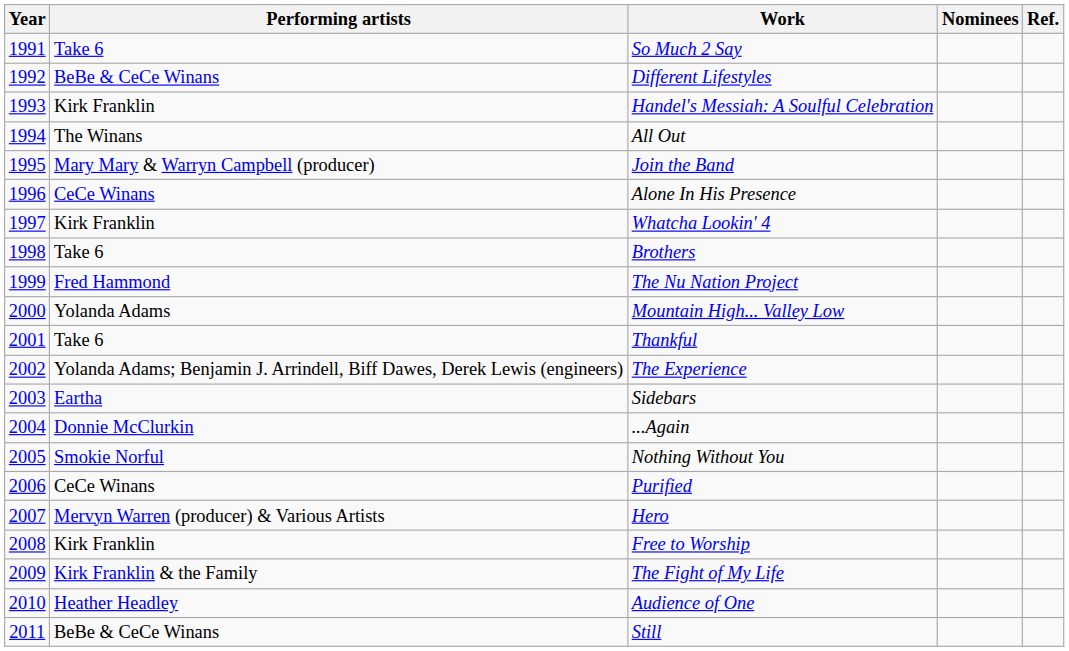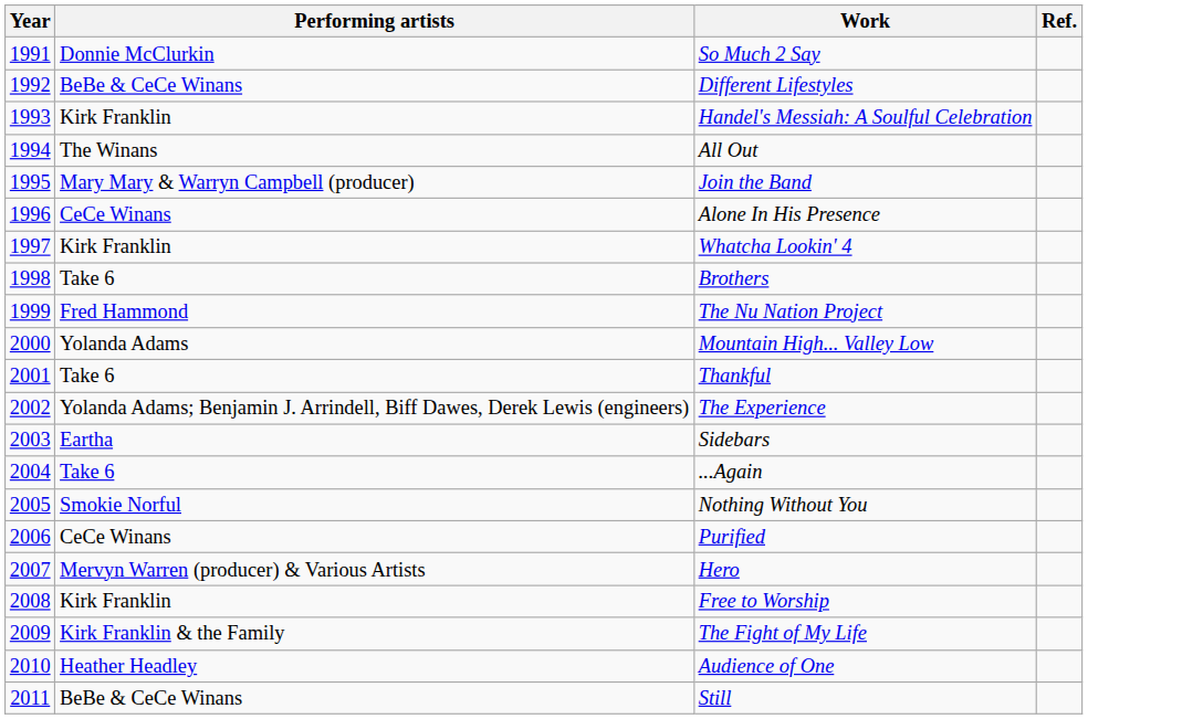- column: Nominees
So Much 2 Say | Performing artists: Take 6 -> Donnie McClurkin
...Again | Performing artists: Donnie McClurkin -> Take 6
